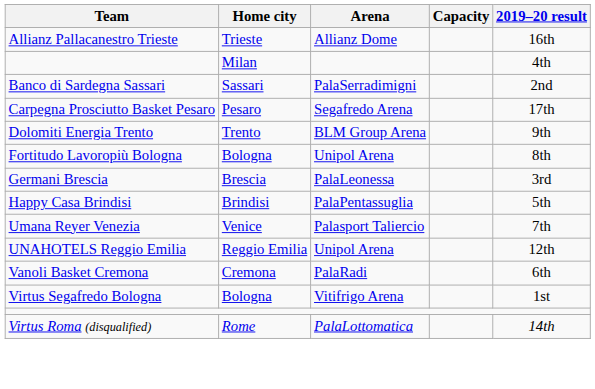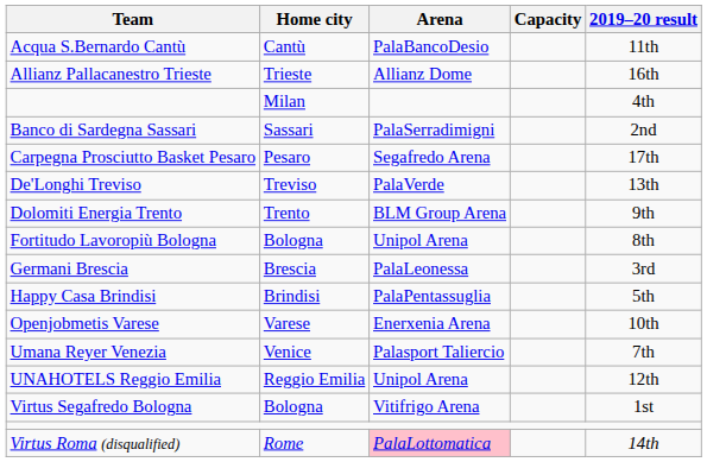+ row: Acqua S.Bernardo Cantù | Cantù | PalaBancoDesio | 11th
+ row: De'Longhi Treviso | Treviso | PalaVerde | 13th
+ row: Openjobmetis Varese | Varese | Enerxenia Arena | 10th
- row: Vanoli Basket Cremona | Cremona | PalaRadi | 6th
Virtus Roma (disqualified) | Arena: no background -> pink background
